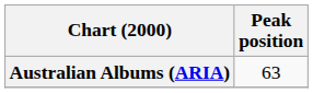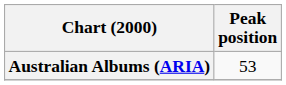Australian Albums (ARIA) | Peak position: 63 -> 53
